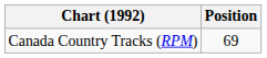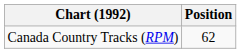Canada Country Tracks (RPM) | Position: 69 -> 62
